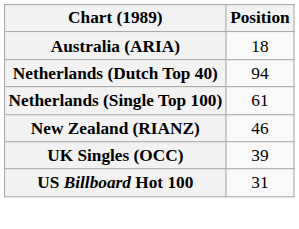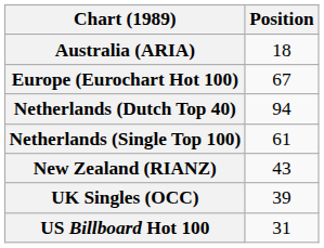+ row: Europe (Eurochart Hot 100) | 67
New Zealand (RIANZ) | Position: 46 -> 43
